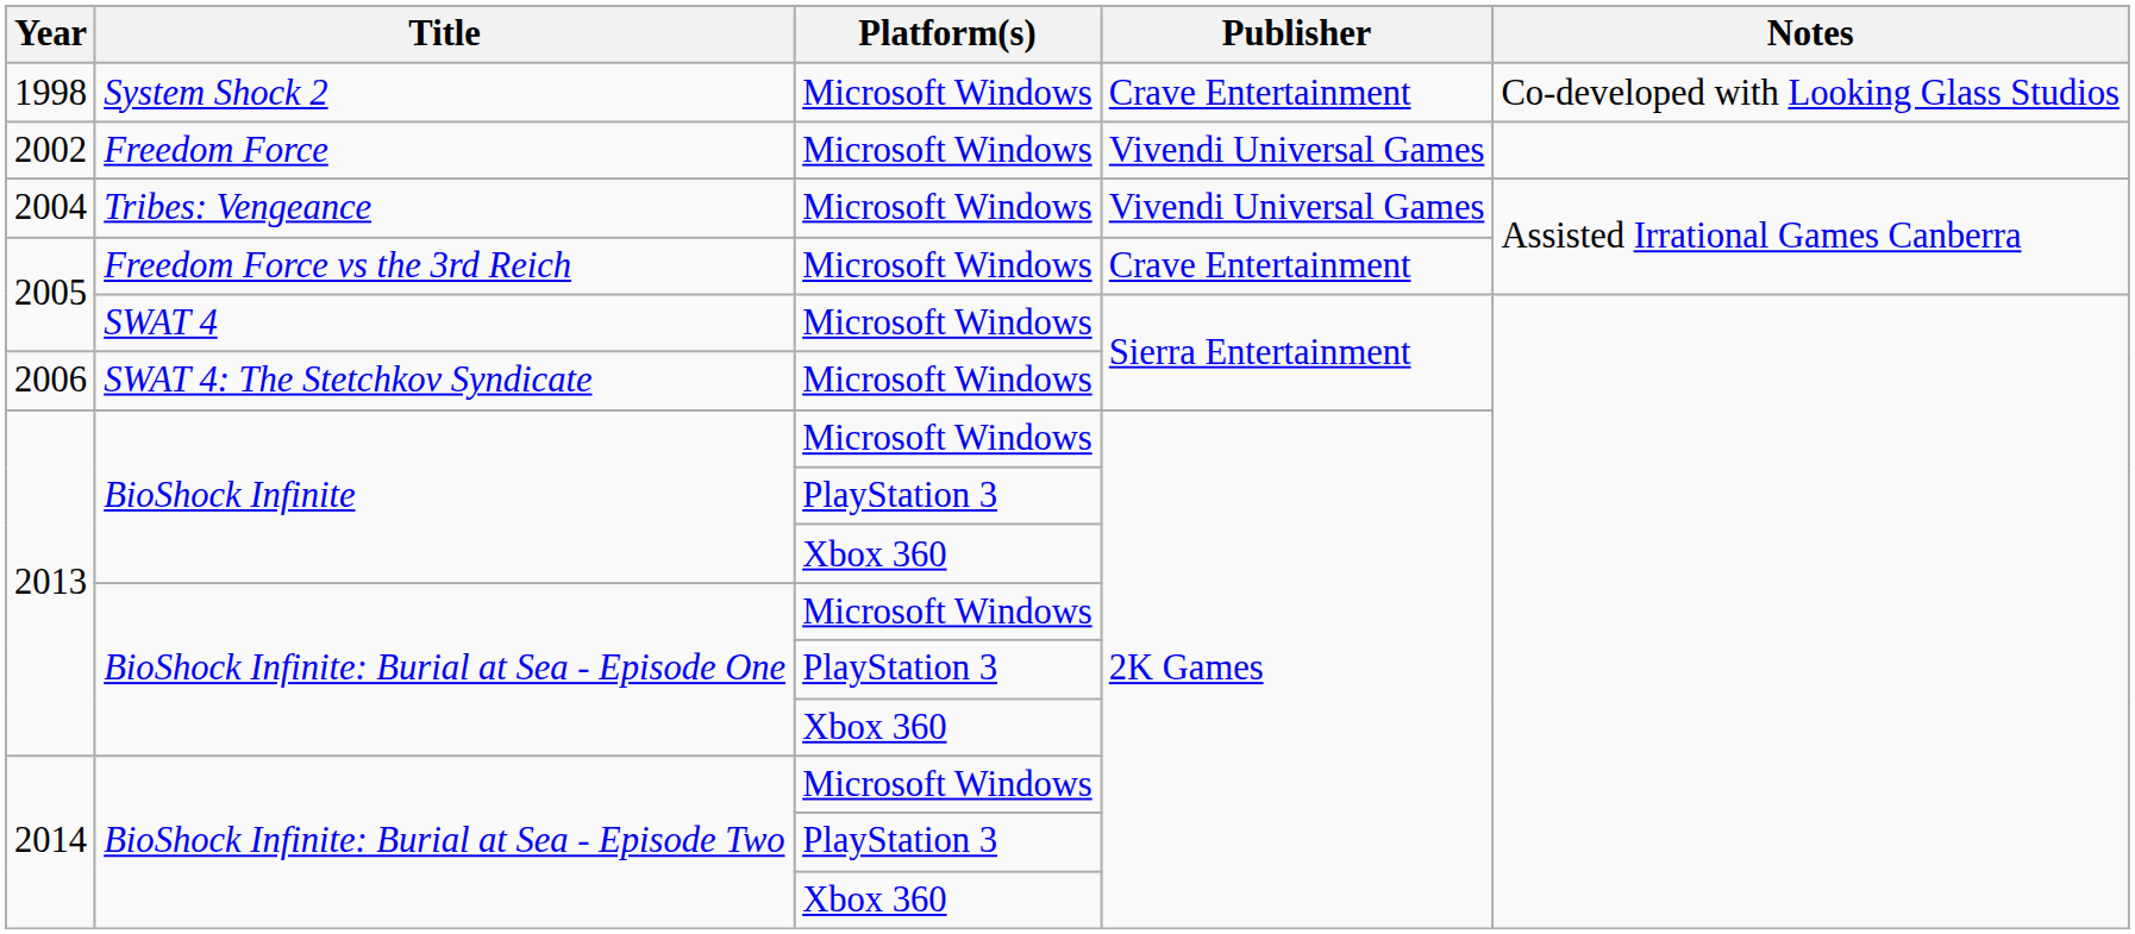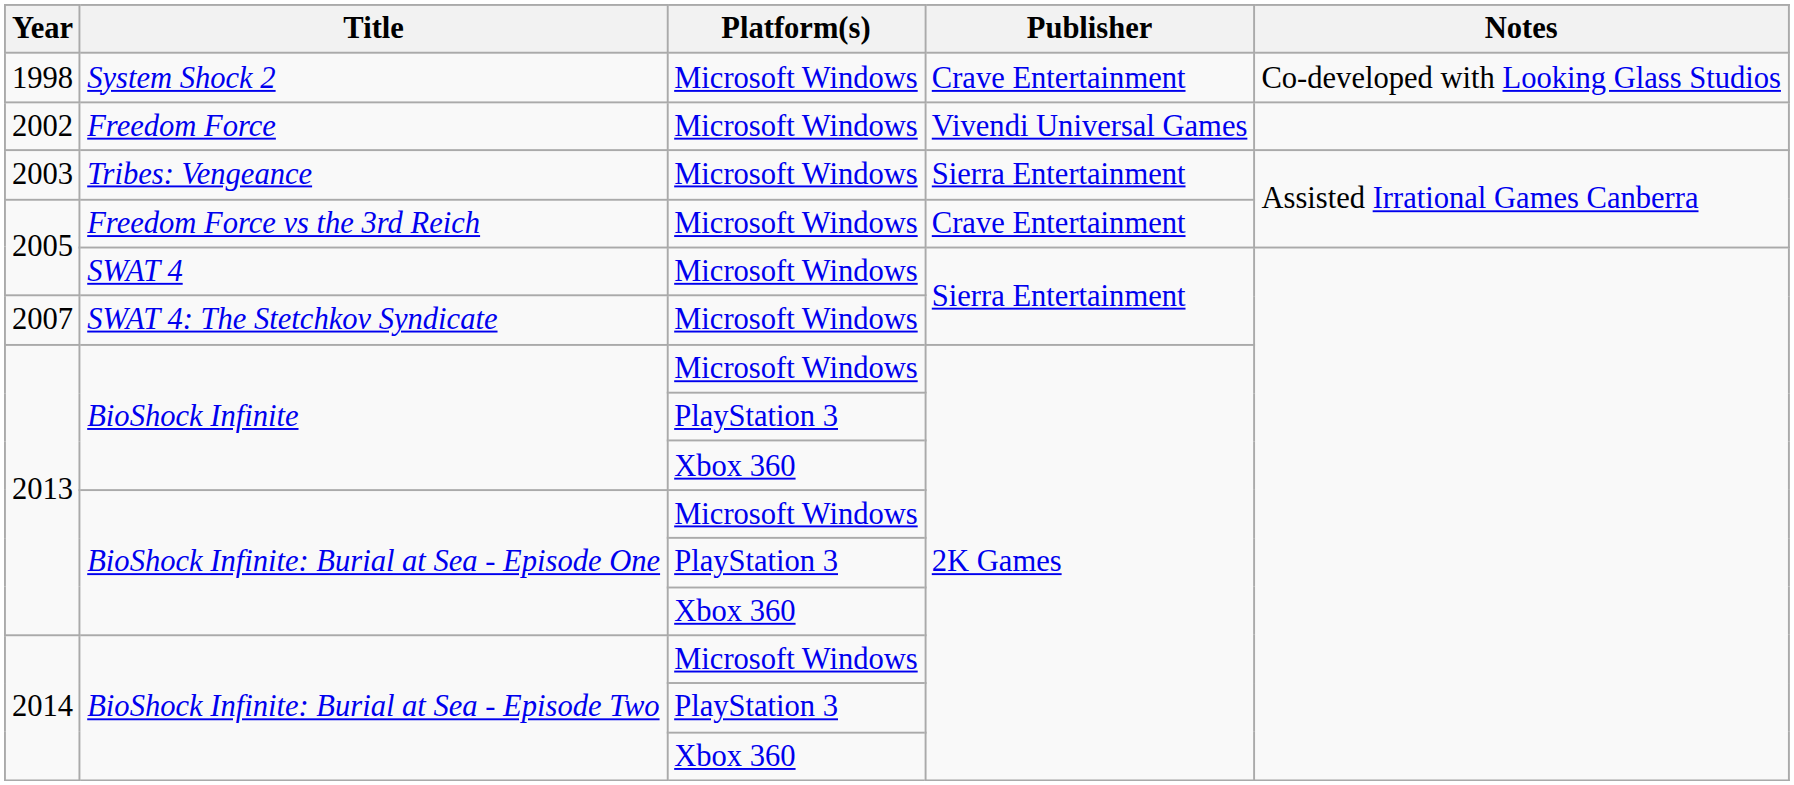Tribes: Vengeance | Year: 2004 -> 2003
Tribes: Vengeance | Publisher: Vivendi Universal Games -> Sierra Entertainment
SWAT 4: The Stetchkov Syndicate | Year: 2006 -> 2007
